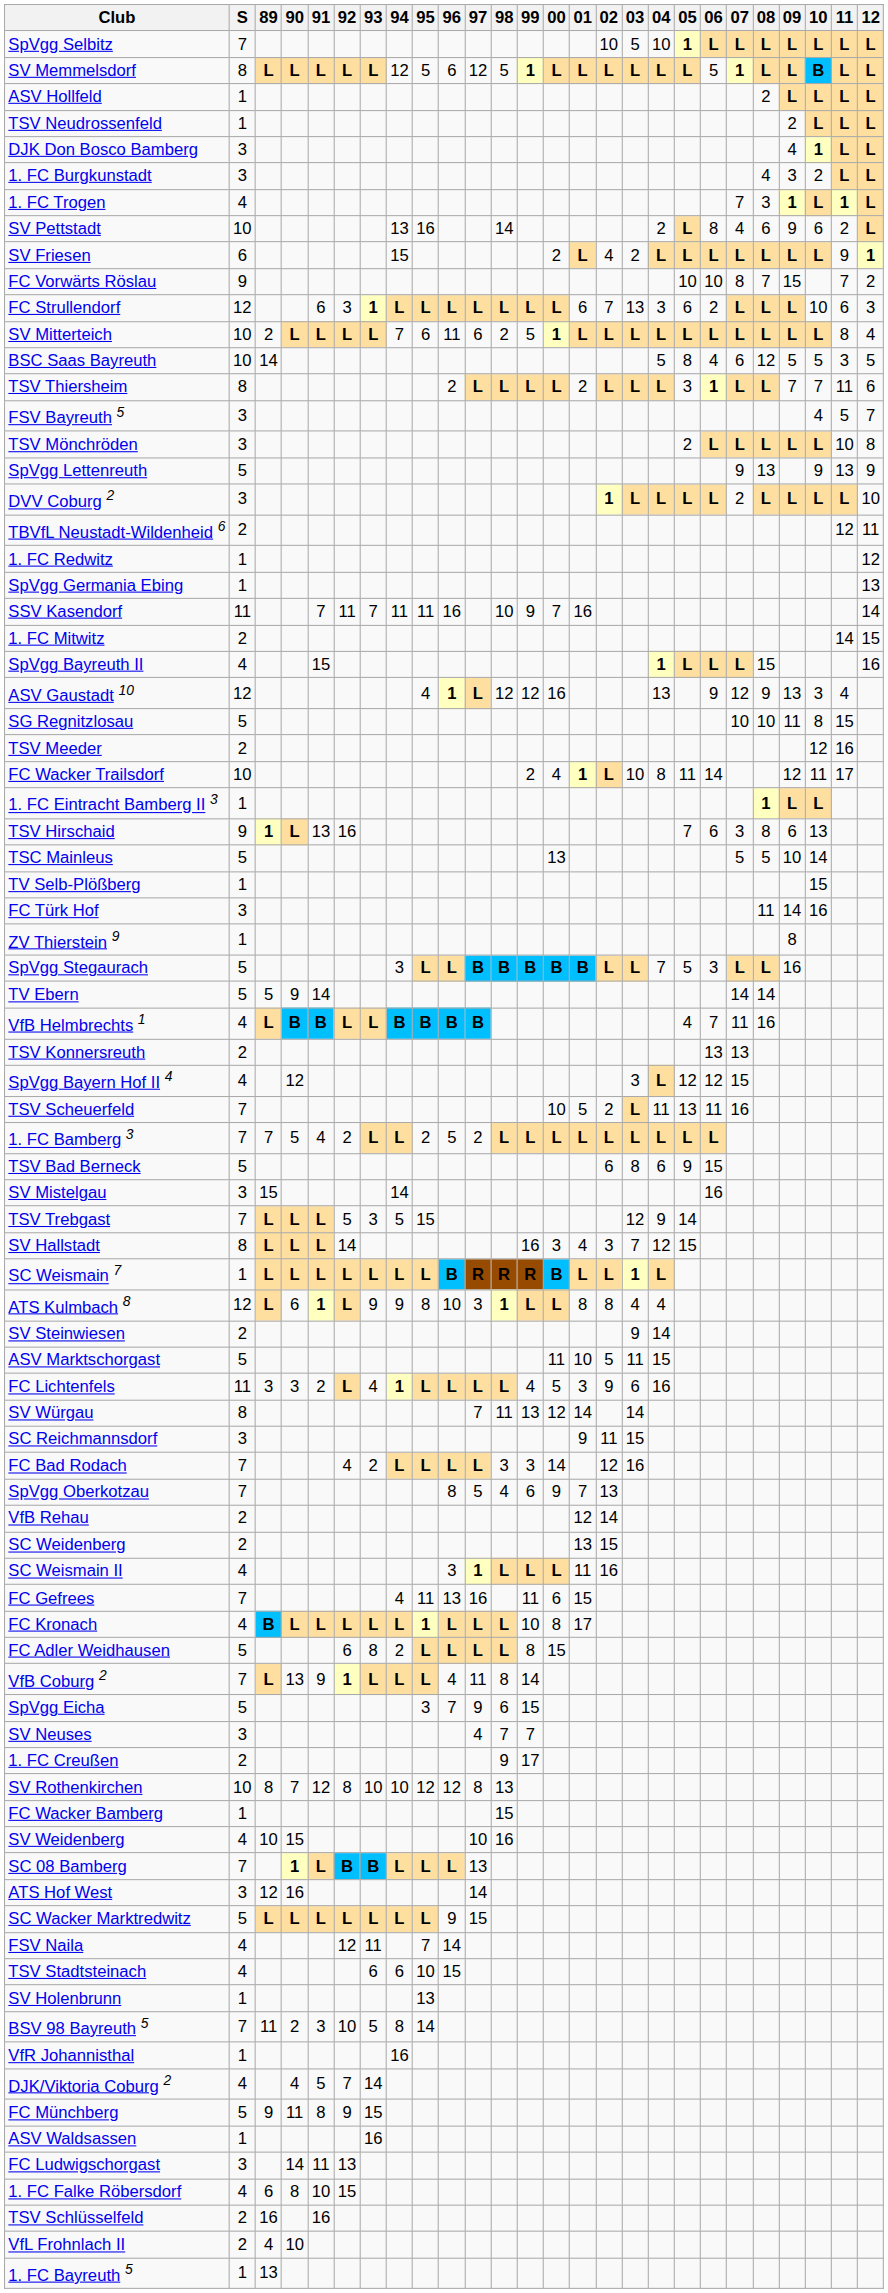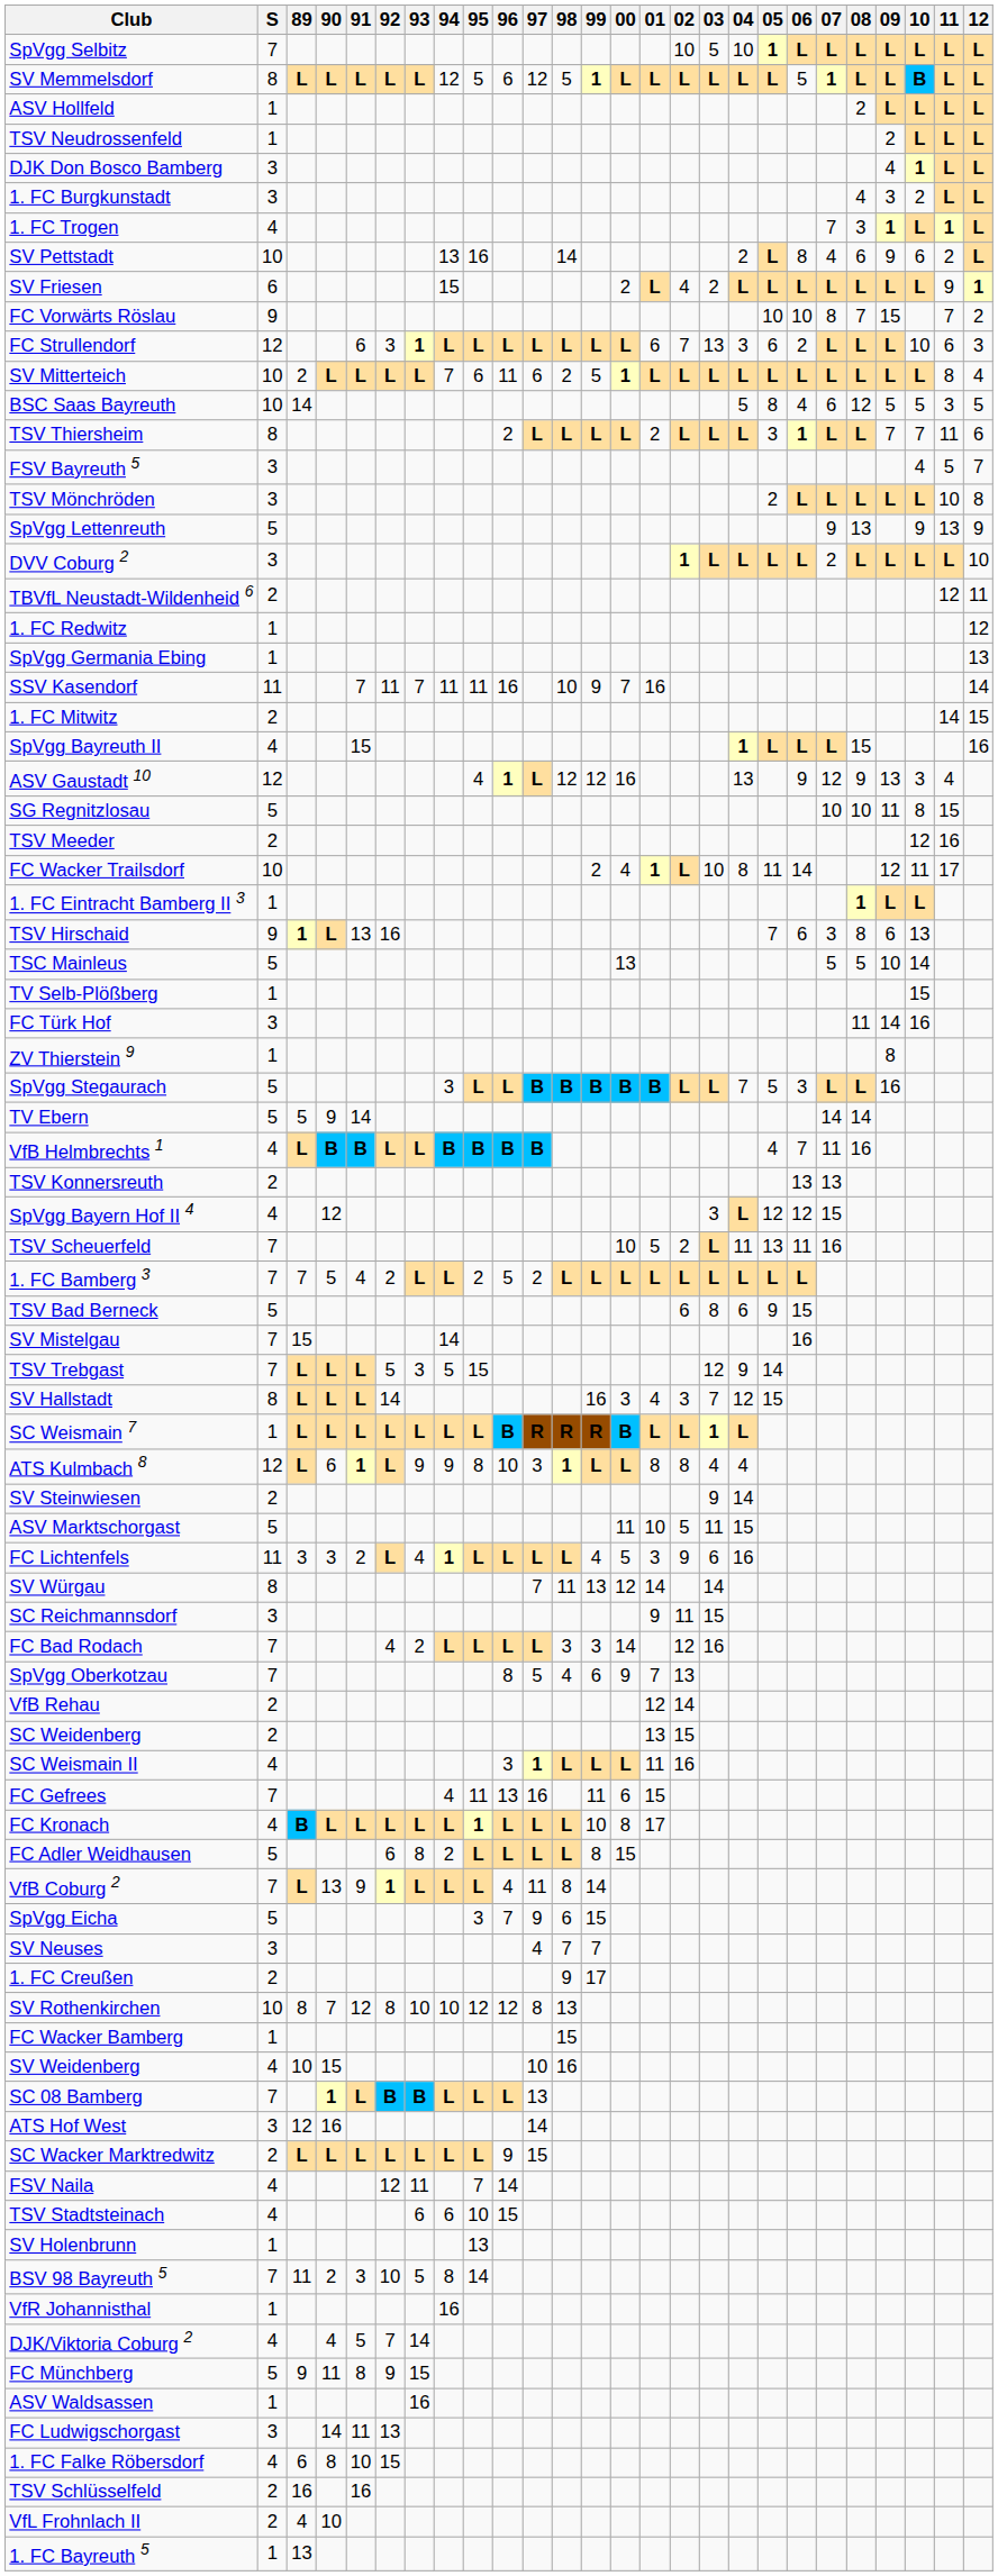SV Mistelgau | S: 3 -> 7
SC Wacker Marktredwitz | S: 5 -> 2
